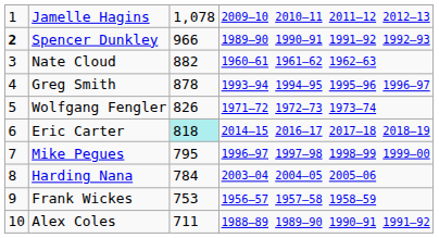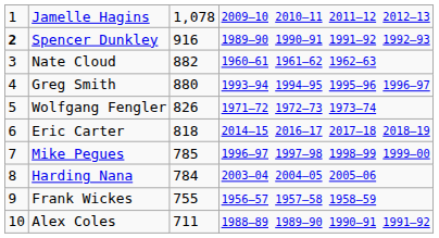Spencer Dunkley | column 3: 966 -> 916
Greg Smith | column 3: 878 -> 880
Eric Carter | column 3: paleturquoise background -> no background
Mike Pegues | column 3: 795 -> 785
Frank Wickes | column 3: 753 -> 755
